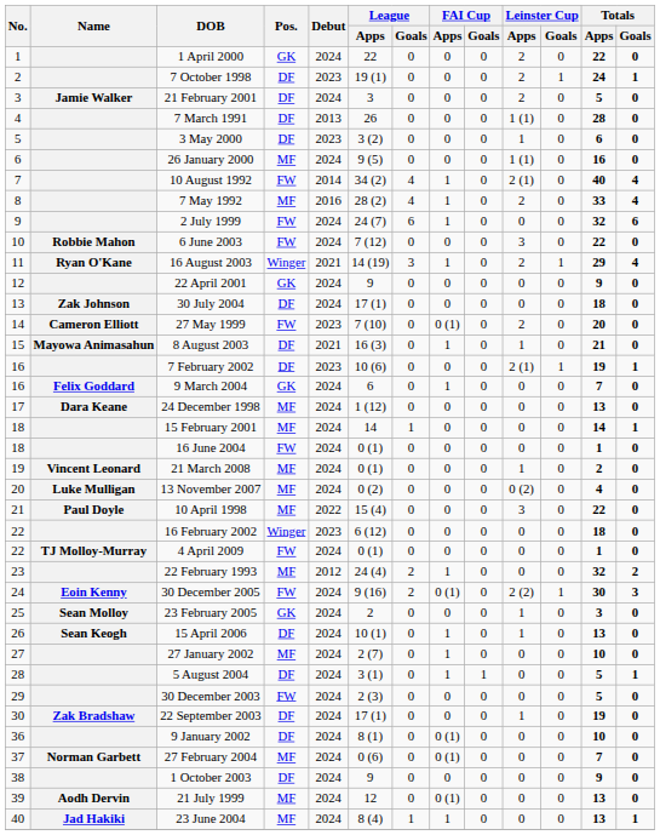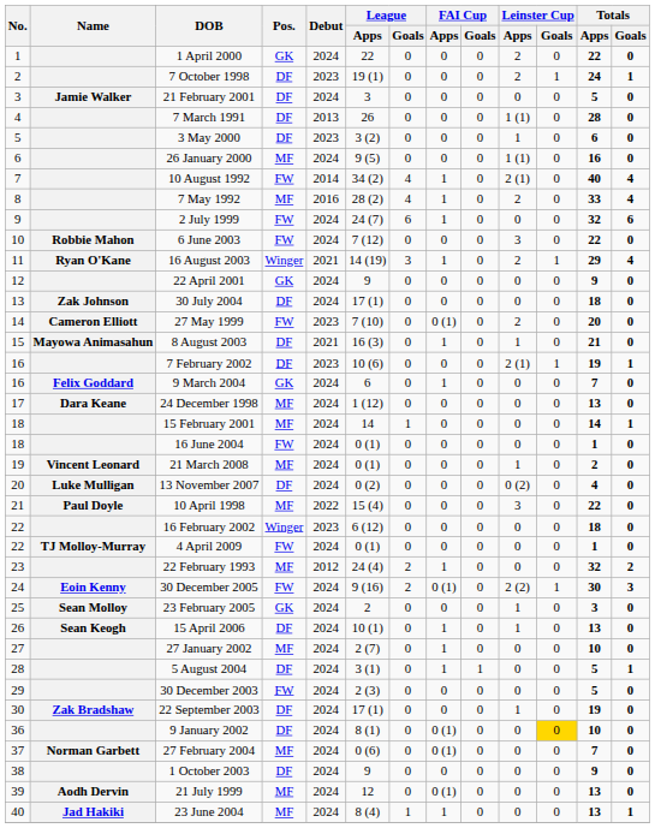21 February 2001 | Leinster Cup / Apps: 2 -> 0
13 November 2007 | Pos.: MF -> DF
9 January 2002 | Leinster Cup / Goals: no background -> gold background
